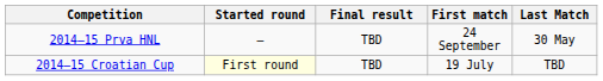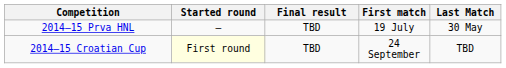2014–15 Prva HNL | First match: 24 September -> 19 July
2014–15 Croatian Cup | First match: 19 July -> 24 September
